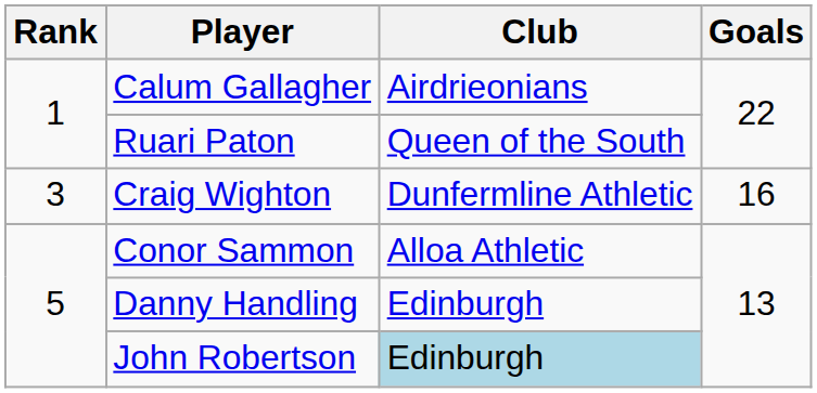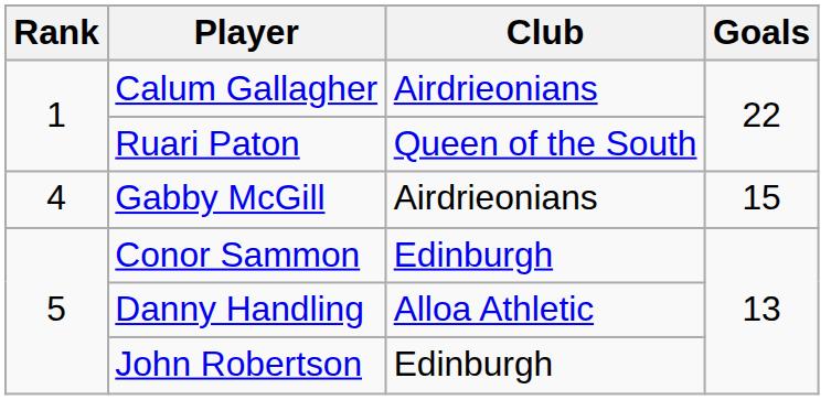- row: 3 | Craig Wighton | Dunfermline Athletic | 16
+ row: 4 | Gabby McGill | Airdrieonians | 15
Conor Sammon | Club: Alloa Athletic -> Edinburgh
Danny Handling | Club: Edinburgh -> Alloa Athletic
John Robertson | Club: lightblue background -> no background
